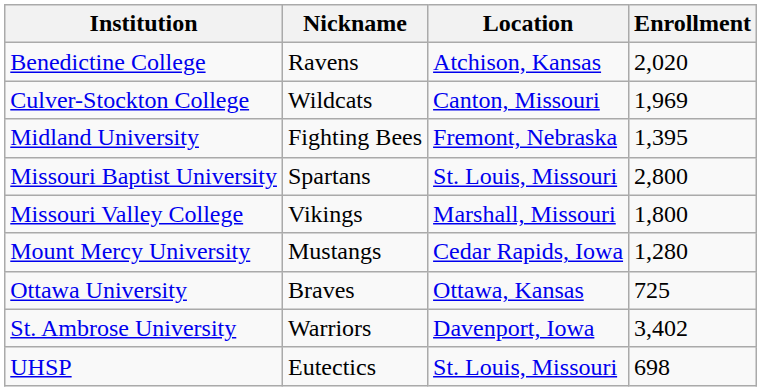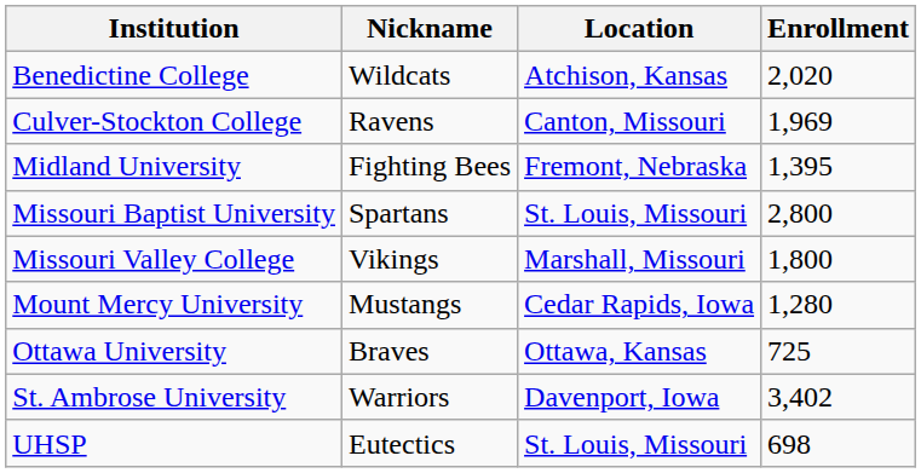Benedictine College | Nickname: Ravens -> Wildcats
Culver-Stockton College | Nickname: Wildcats -> Ravens
